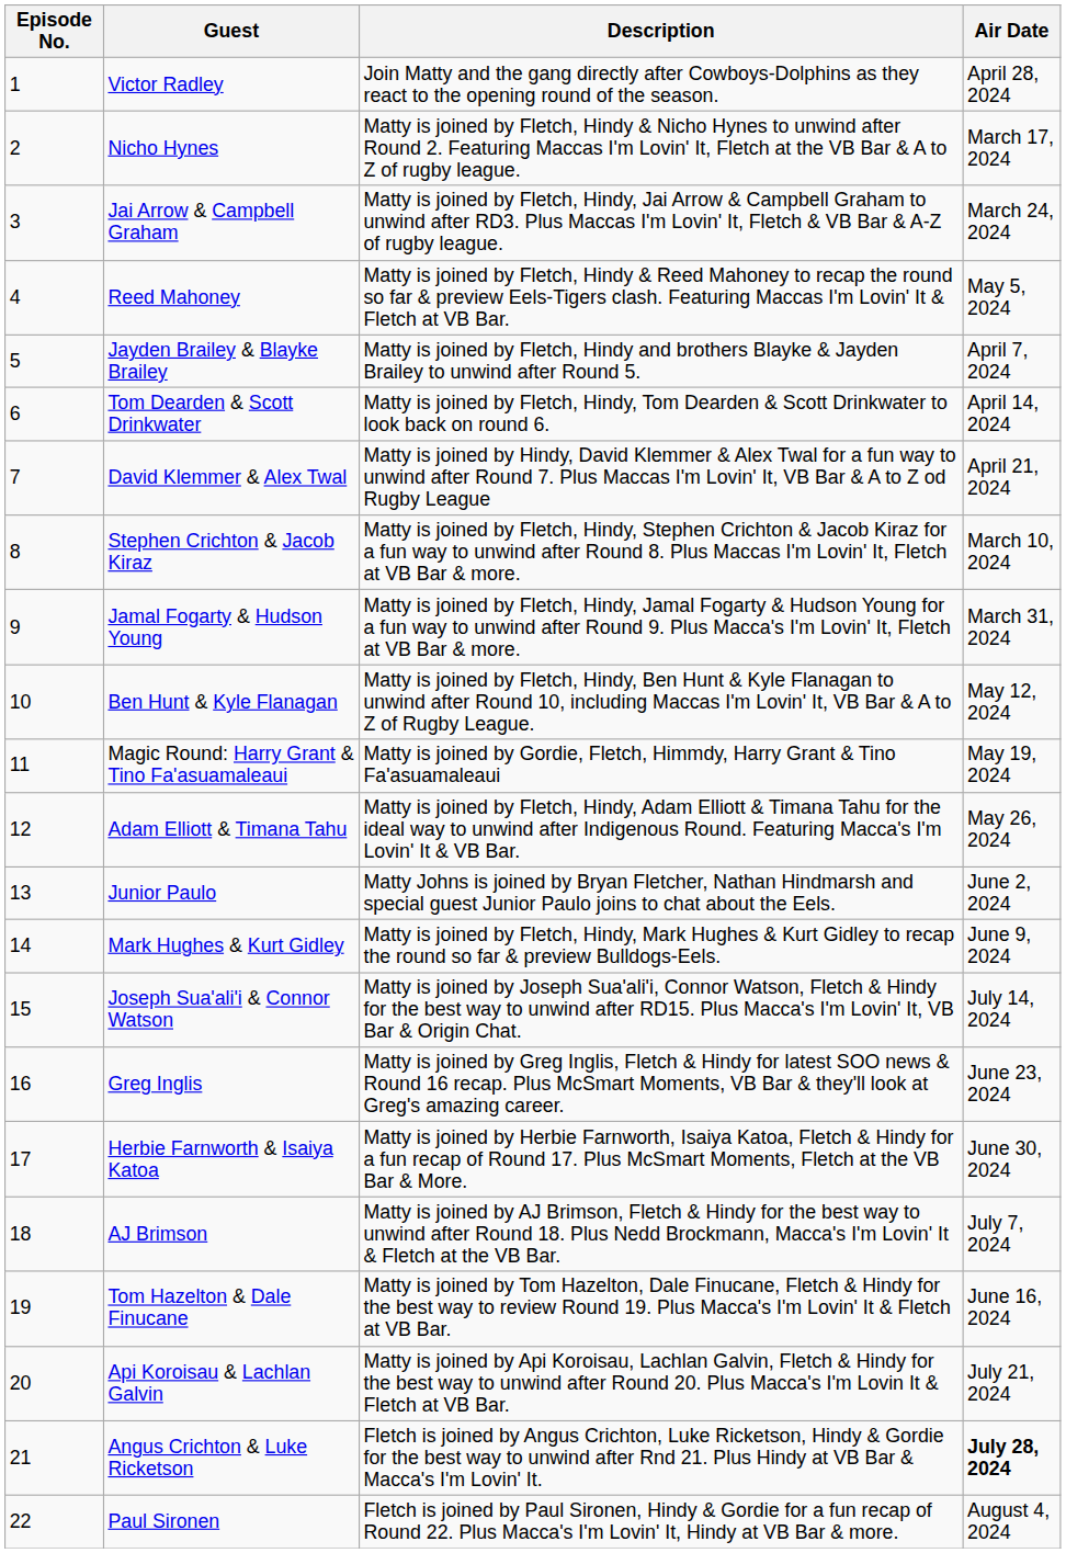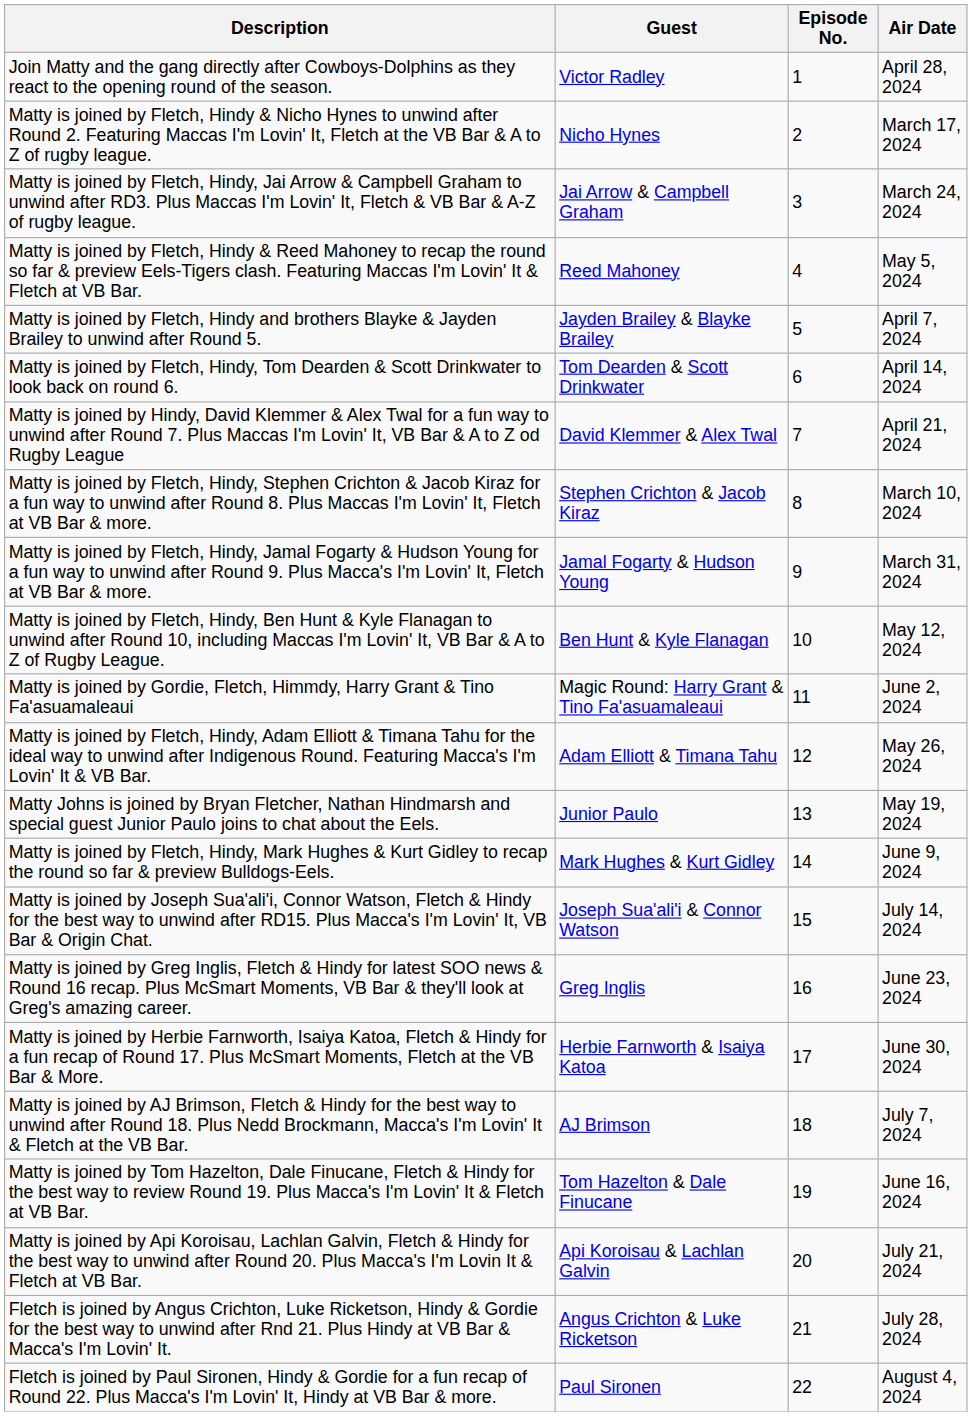columns swapped: Episode No. <-> Description
Magic Round: Harry Grant & Tino Fa'asuamaleaui | Air Date: May 19, 2024 -> June 2, 2024
Junior Paulo | Air Date: June 2, 2024 -> May 19, 2024
Angus Crichton & Luke Ricketson | Air Date: bold -> normal
